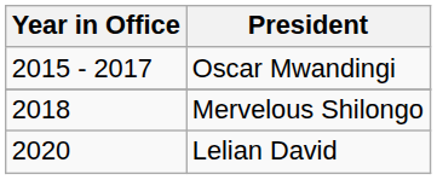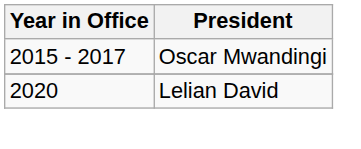- row: 2018 | Mervelous Shilongo
